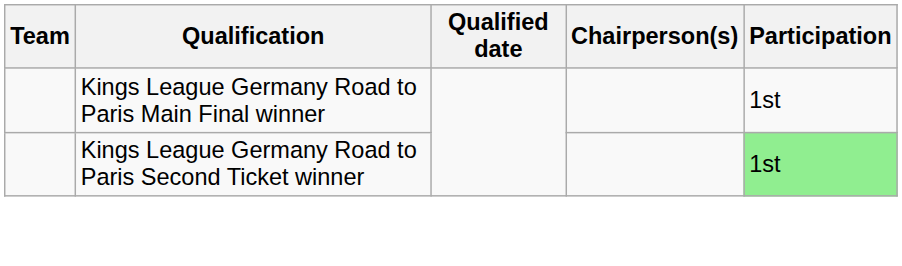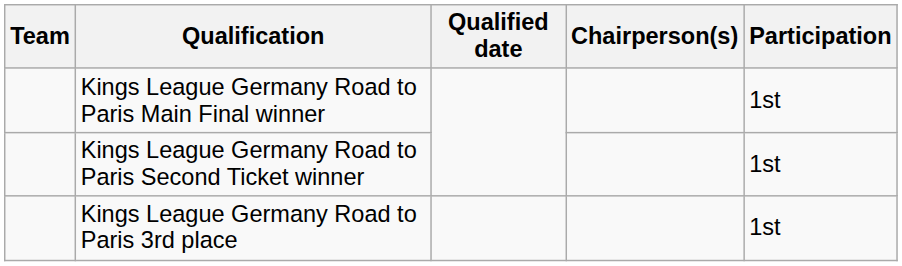Kings League Germany Road to Paris Second Ticket winner | Participation: lightgreen background -> no background
+ row: Kings League Germany Road to Paris 3rd place | 1st
